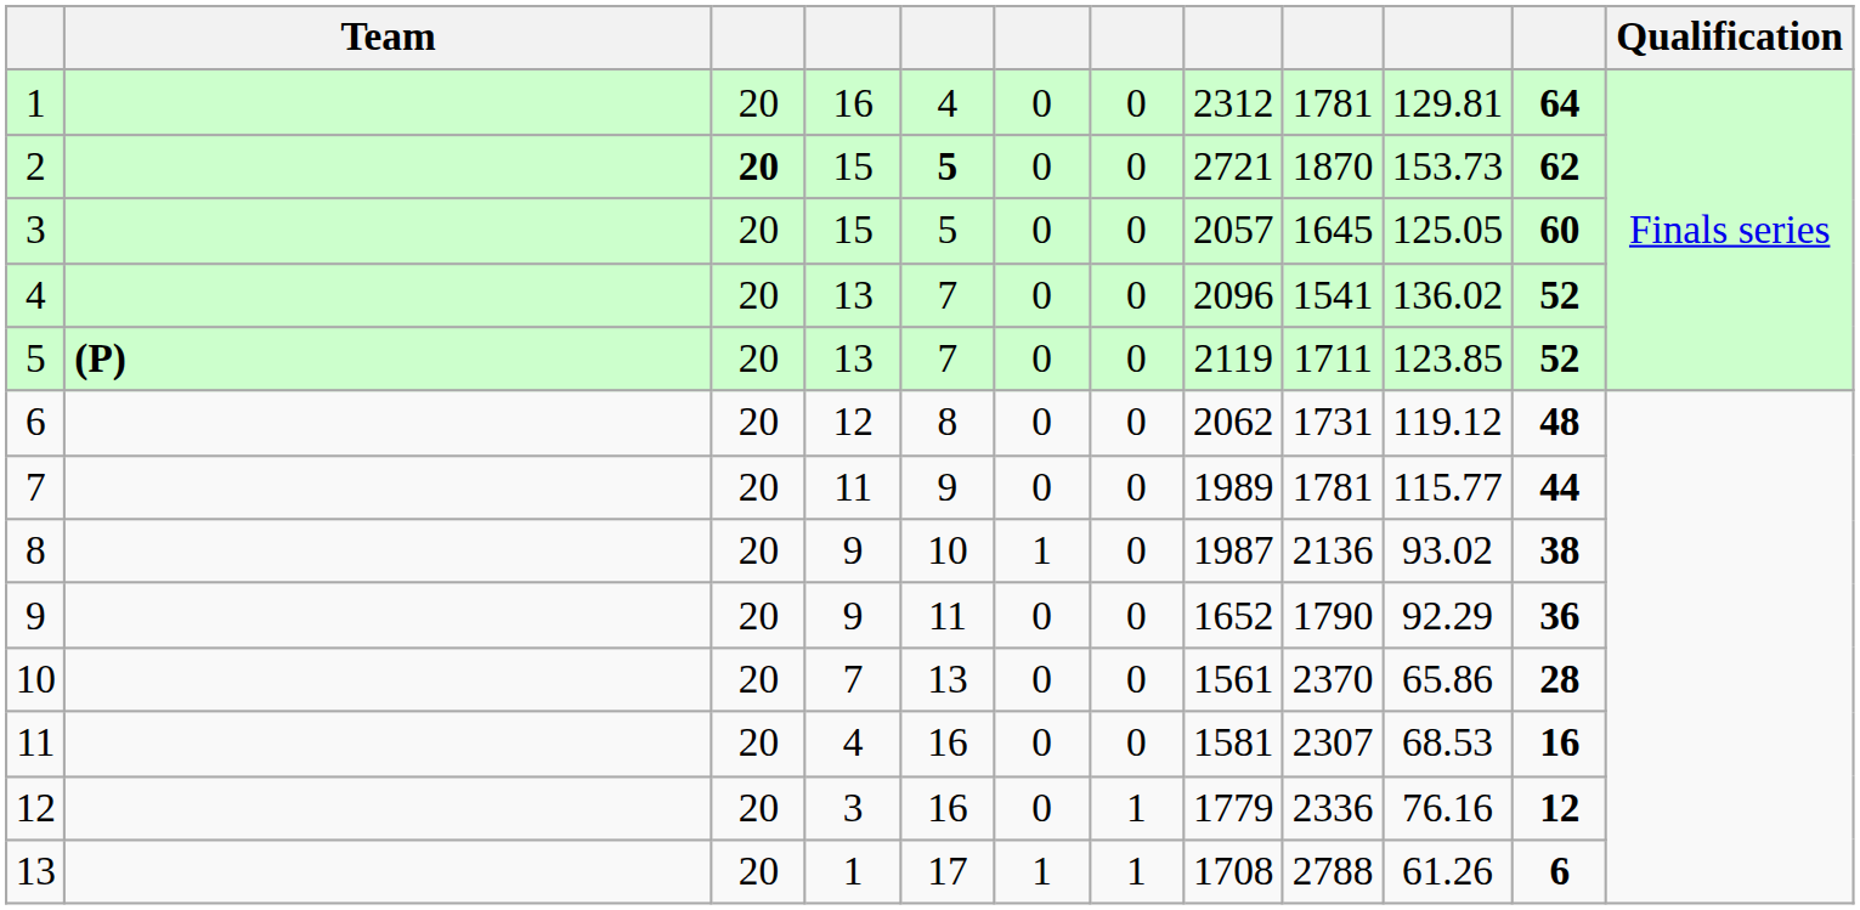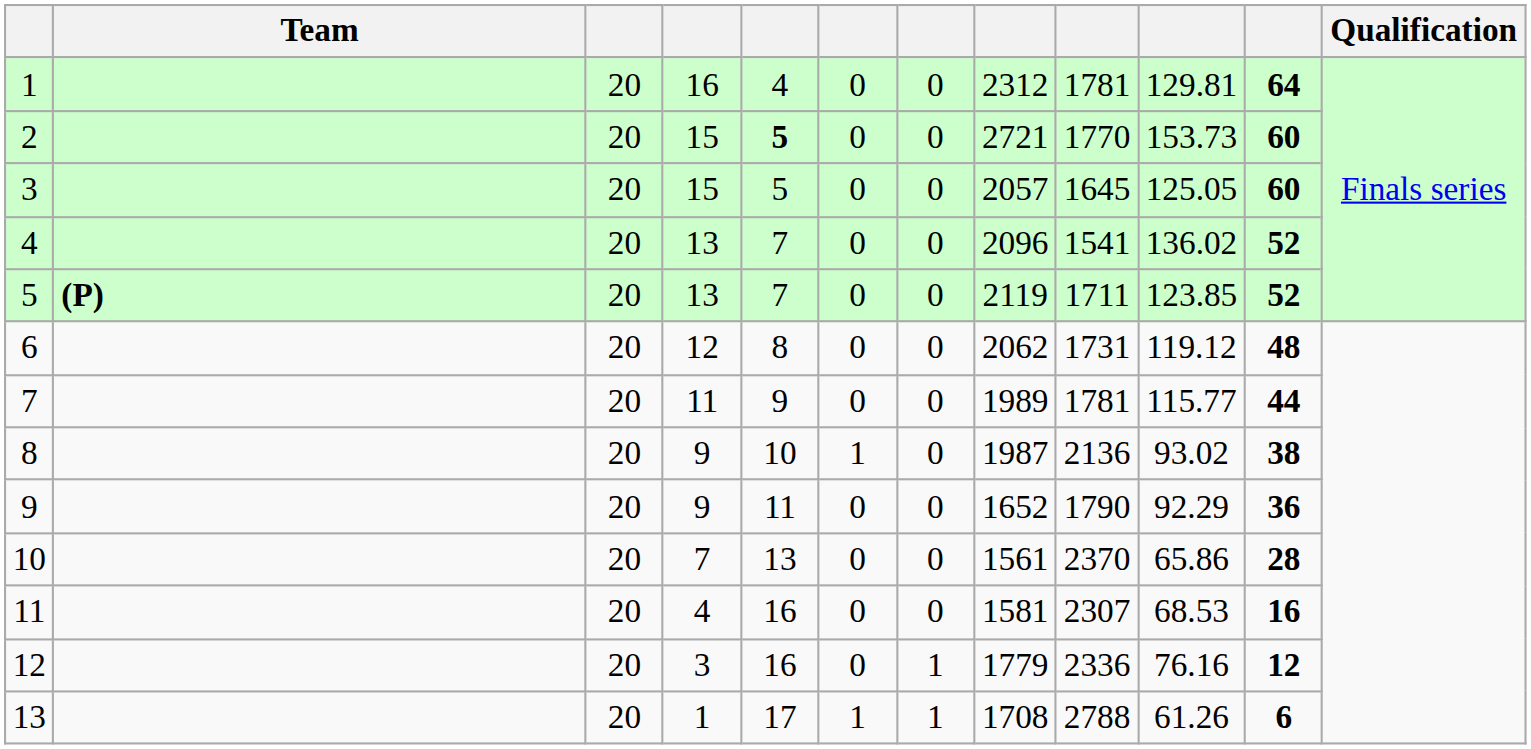2 | column 3: bold -> normal
2 | column 9: 1870 -> 1770
2 | column 11: 62 -> 60
